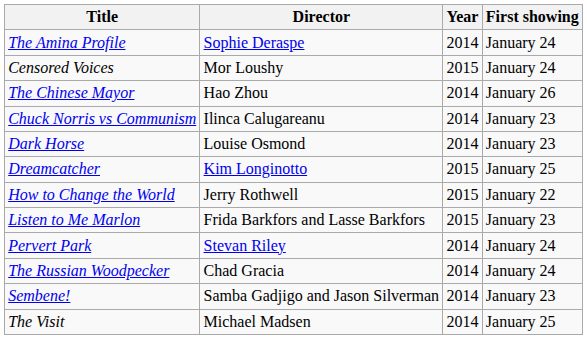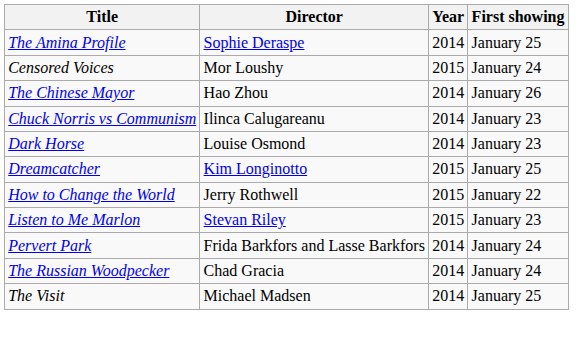The Amina Profile | First showing: January 24 -> January 25
Listen to Me Marlon | Director: Frida Barkfors and Lasse Barkfors -> Stevan Riley
Pervert Park | Director: Stevan Riley -> Frida Barkfors and Lasse Barkfors
- row: Sembene! | Samba Gadjigo and Jason Silverman | 2014 | January 23
